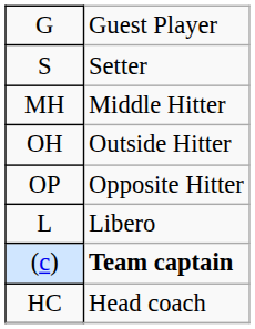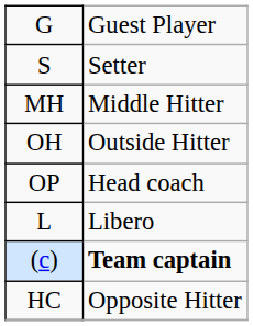OP | column 2: Opposite Hitter -> Head coach
HC | column 2: Head coach -> Opposite Hitter
